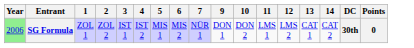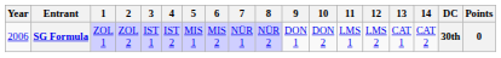+ column: 8 | NÜR 2
SG Formula | Year: lightgreen background -> no background
